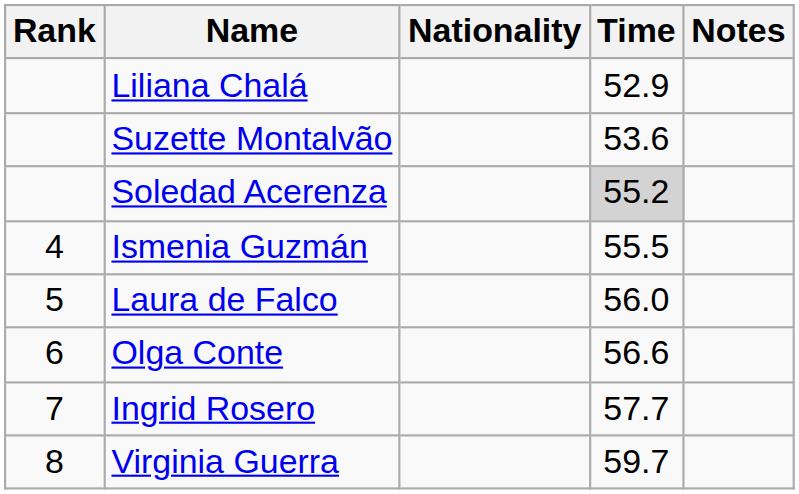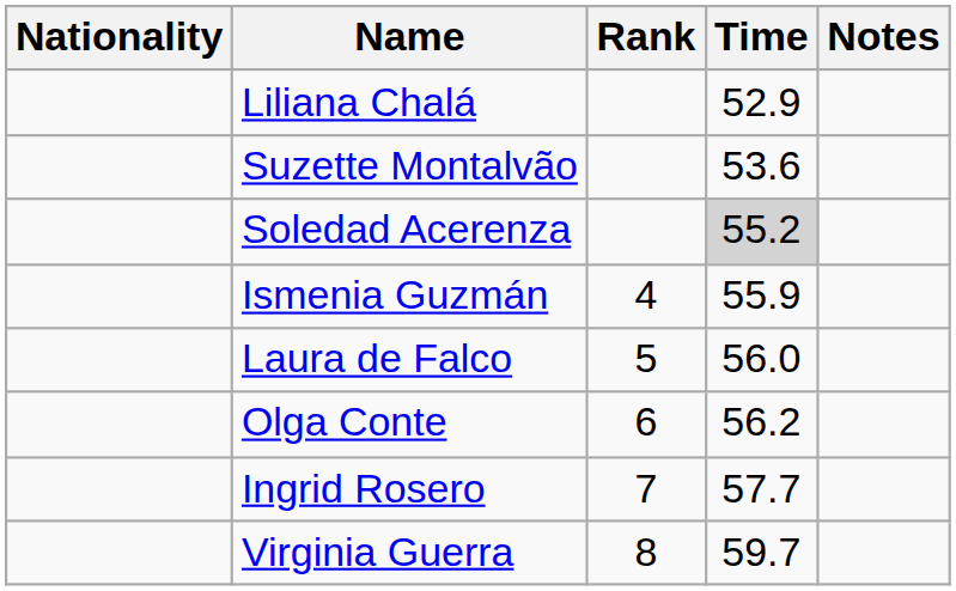columns swapped: Rank <-> Nationality
Ismenia Guzmán | Time: 55.5 -> 55.9
Olga Conte | Time: 56.6 -> 56.2
